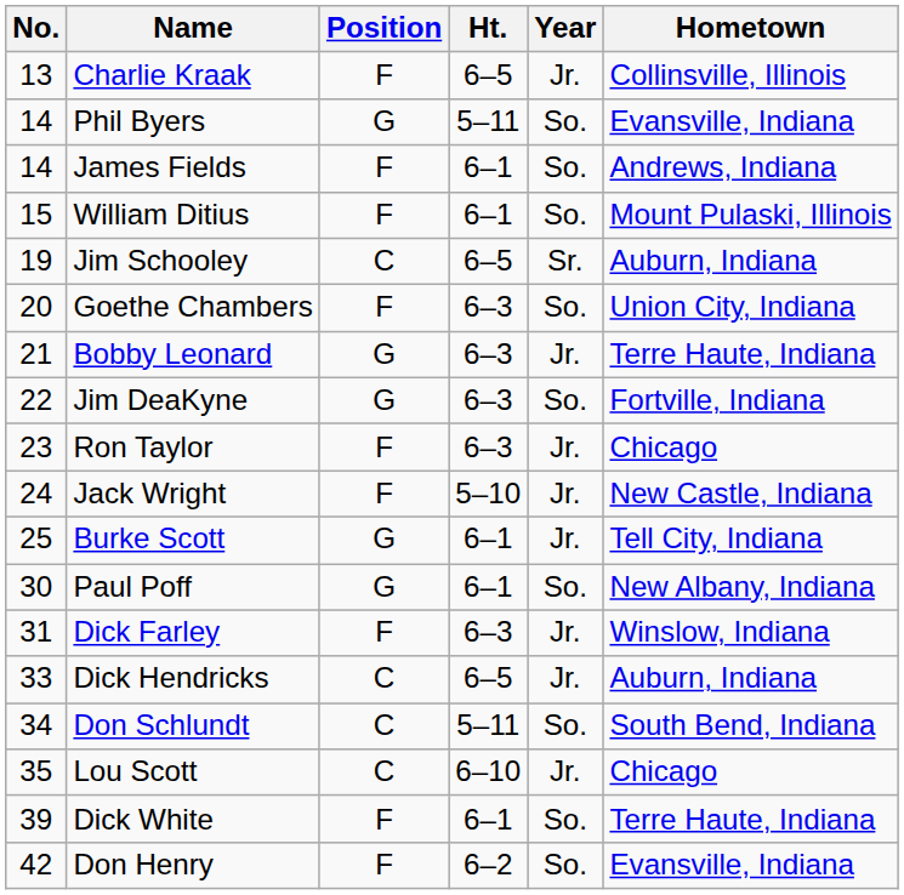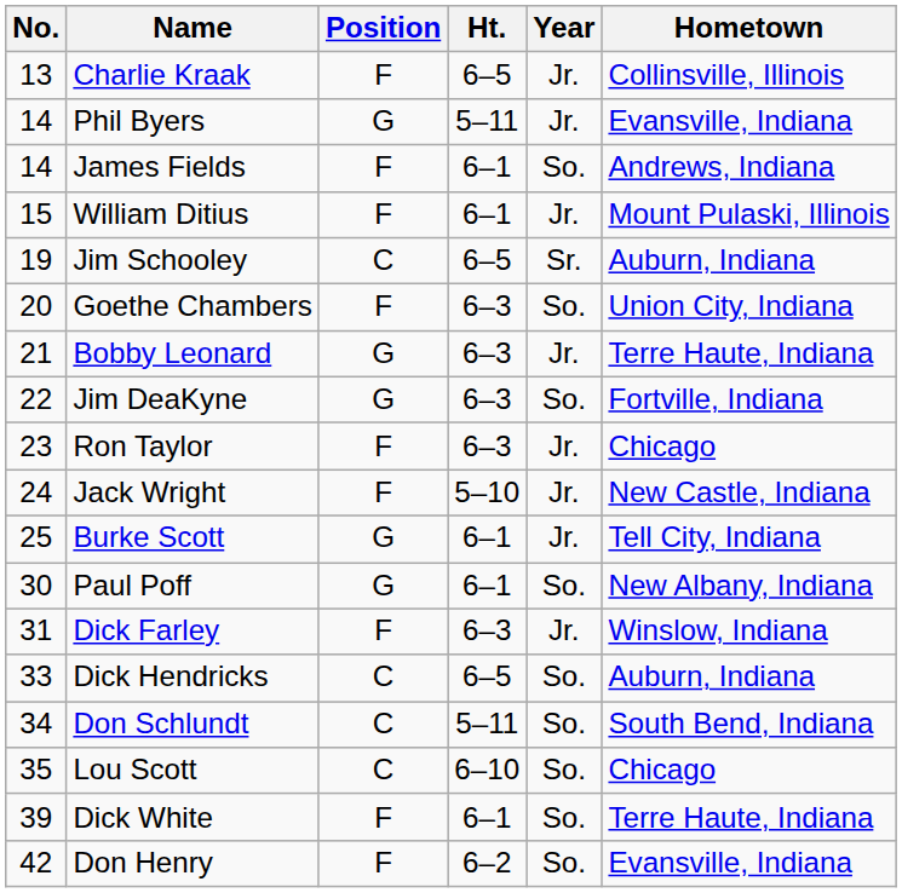Phil Byers | Year: So. -> Jr.
William Ditius | Year: So. -> Jr.
Dick Hendricks | Year: Jr. -> So.
Lou Scott | Year: Jr. -> So.
